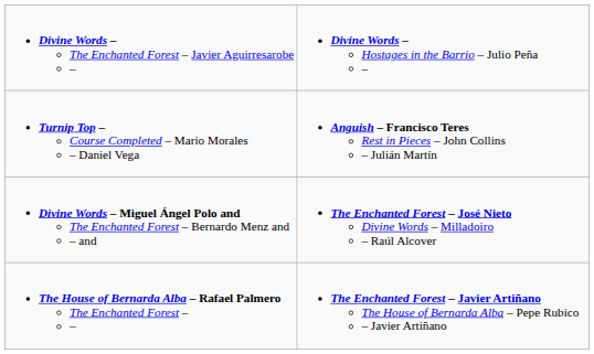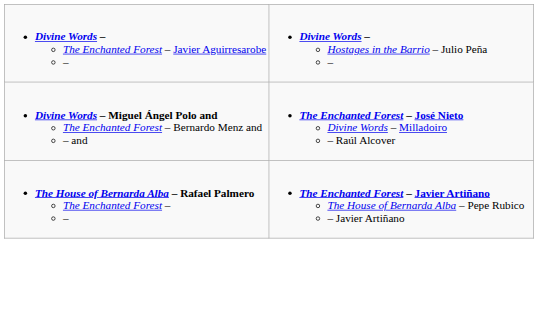- row: Turnip Top – Course Completed – Mario Morales – Daniel Vega | Anguish – Francisco Teres Rest in Pieces – John Collins – Julián Martín
